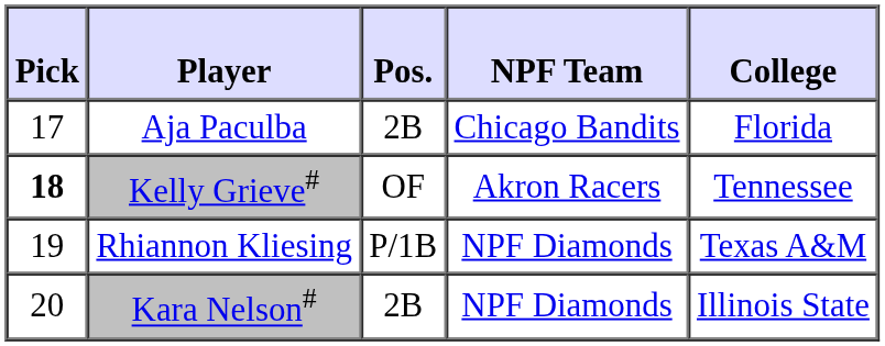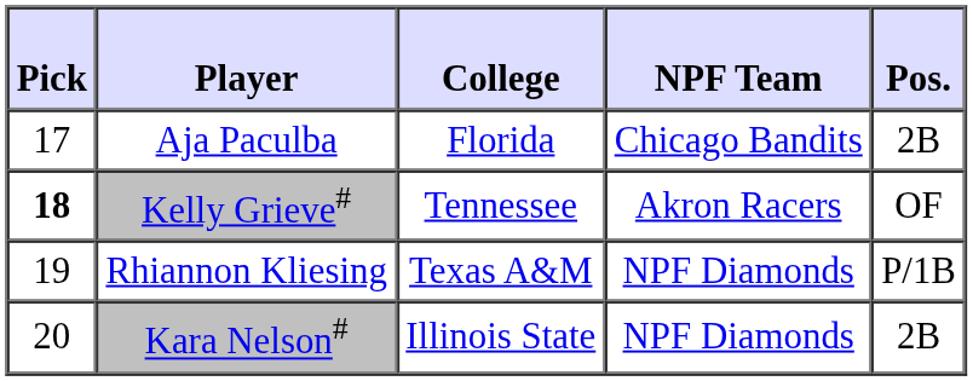columns swapped: Pos. <-> College
